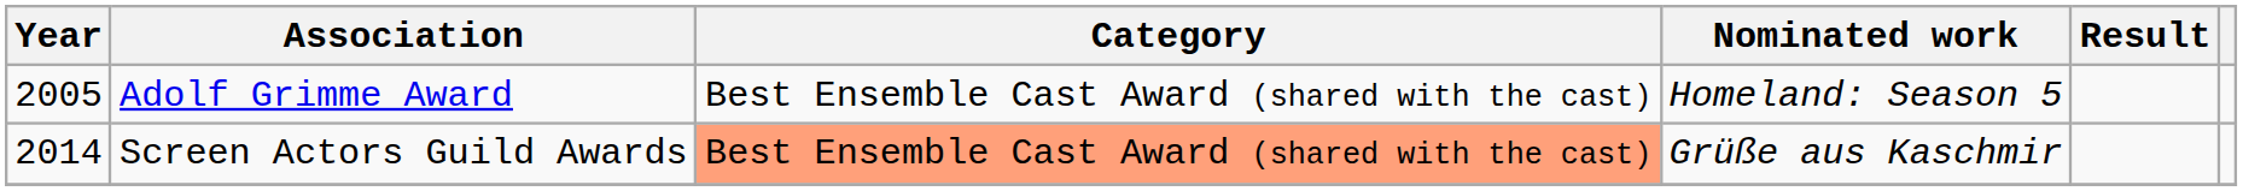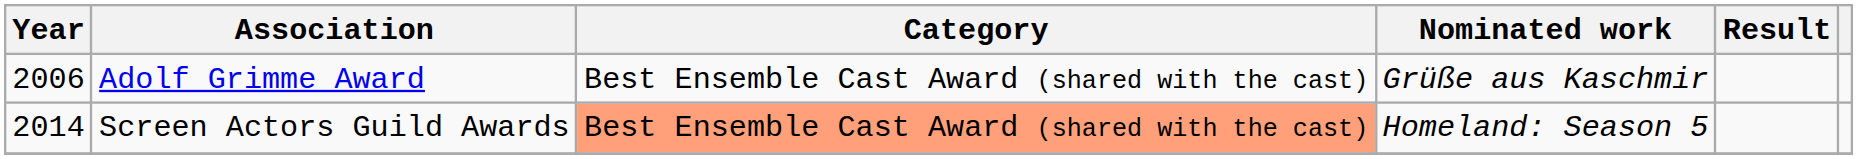Adolf Grimme Award | Year: 2005 -> 2006
Adolf Grimme Award | Nominated work: Homeland: Season 5 -> Grüße aus Kaschmir
Screen Actors Guild Awards | Nominated work: Grüße aus Kaschmir -> Homeland: Season 5
